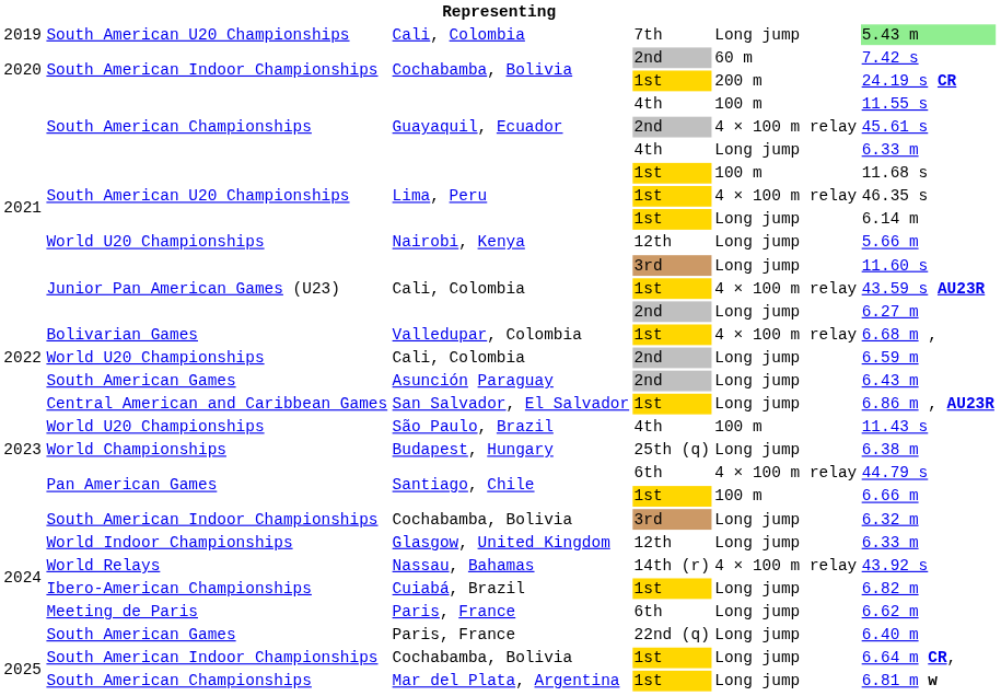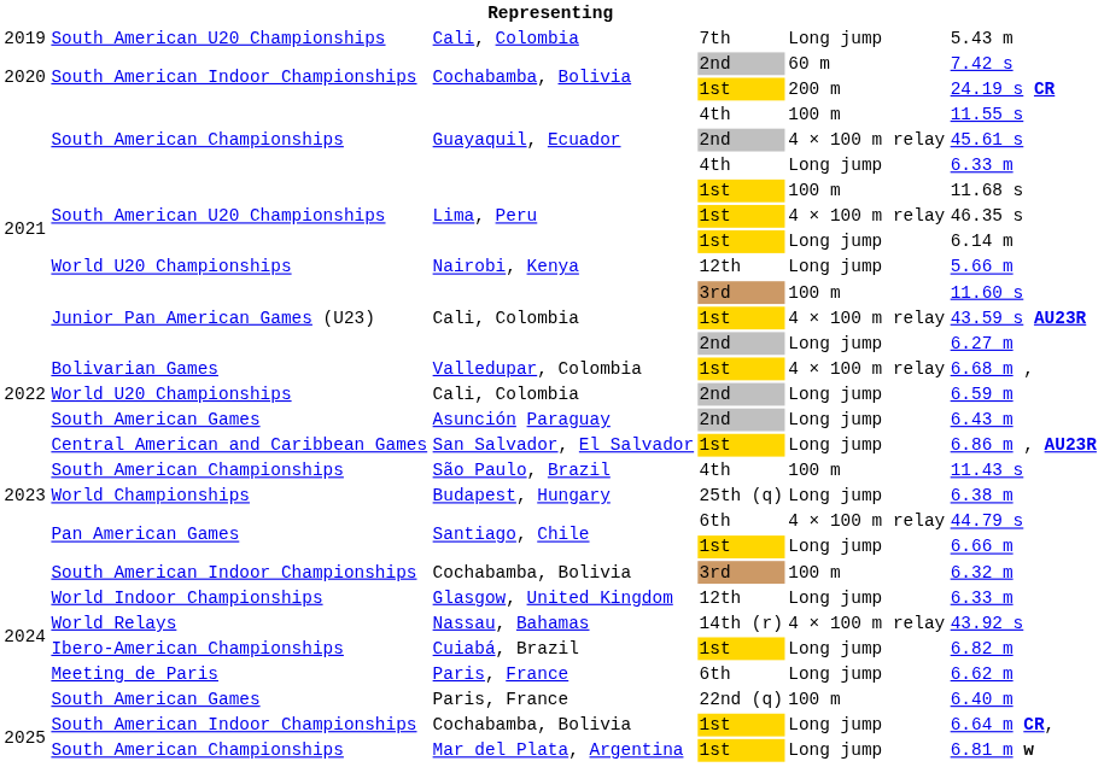Cali, Colombia / 7th | column 6: lightgreen background -> no background
Cali, Colombia / 3rd | column 5: Long jump -> 100 m
São Paulo, Brazil | column 2: World U20 Championships -> South American Championships
Santiago, Chile / 1st | column 5: 100 m -> Long jump
Cochabamba, Bolivia / 3rd | column 5: Long jump -> 100 m
Paris, France / 22nd (q) | column 5: Long jump -> 100 m
